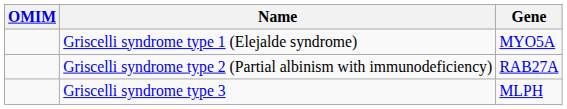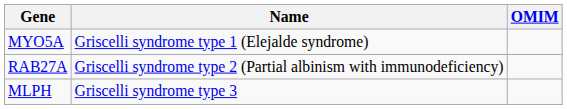columns swapped: OMIM <-> Gene
